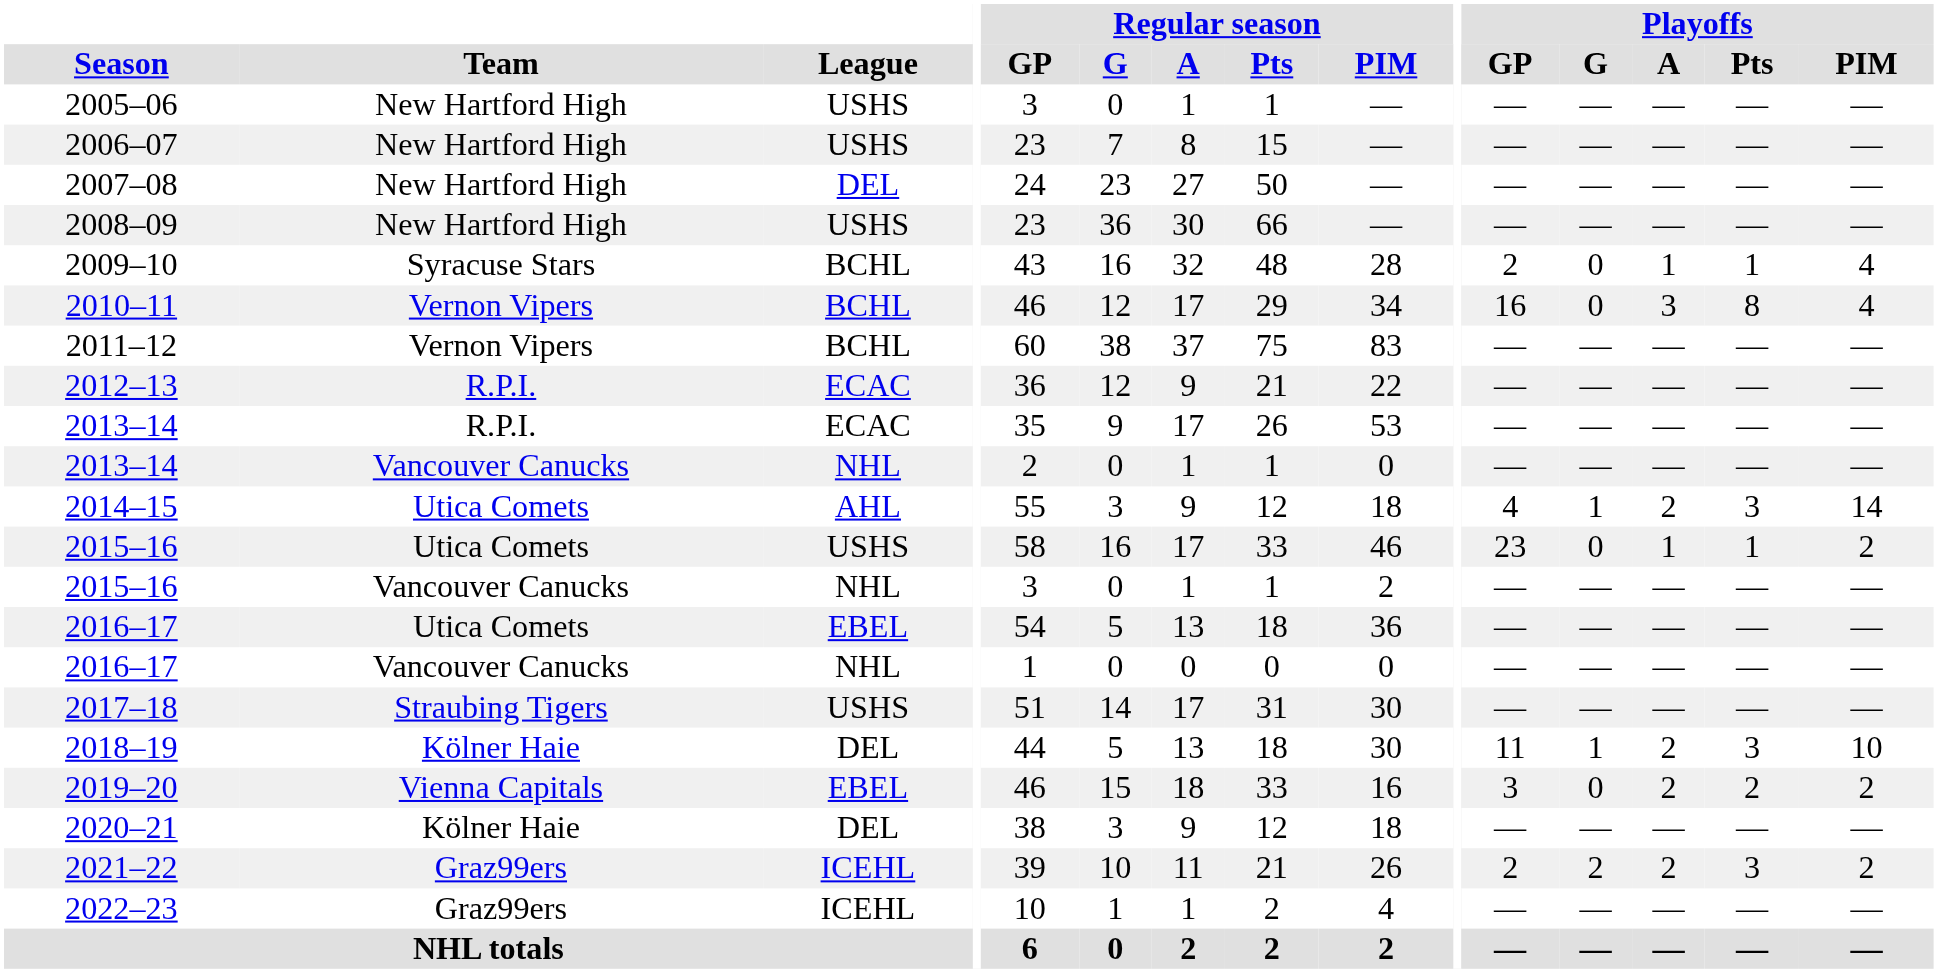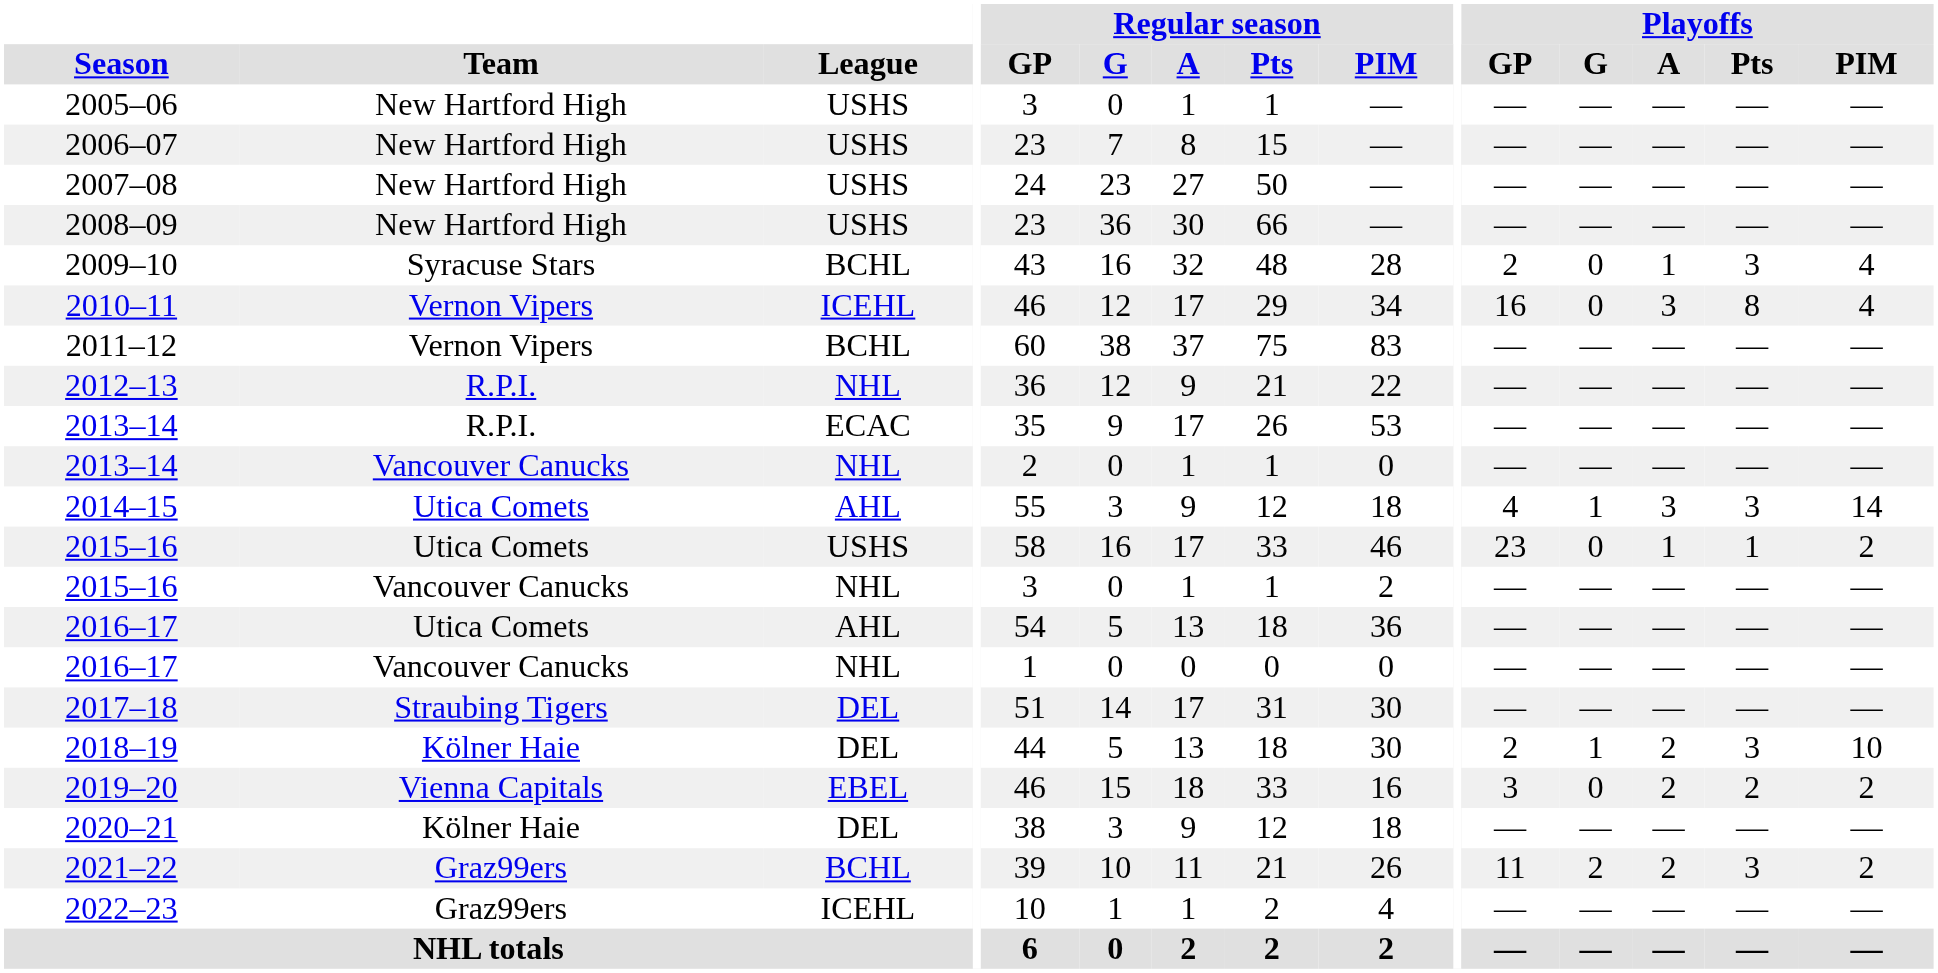2007–08 | League: DEL -> USHS
2009–10 | Playoffs / Pts: 1 -> 3
2010–11 | League: BCHL -> ICEHL
2012–13 | League: ECAC -> NHL
2014–15 | Playoffs / A: 2 -> 3
2016–17 / Utica Comets | League: EBEL -> AHL
2017–18 | League: USHS -> DEL
2018–19 | Playoffs / GP: 11 -> 2
2021–22 | League: ICEHL -> BCHL
2021–22 | Playoffs / GP: 2 -> 11
